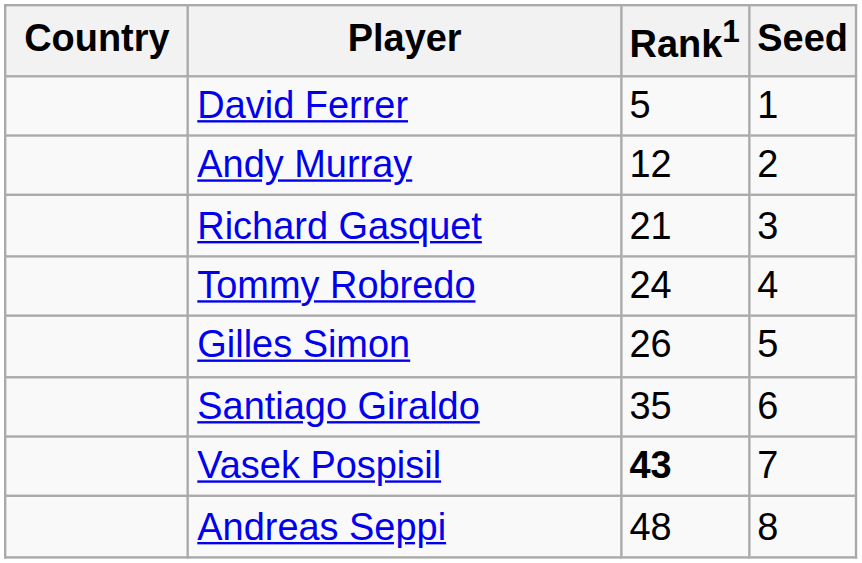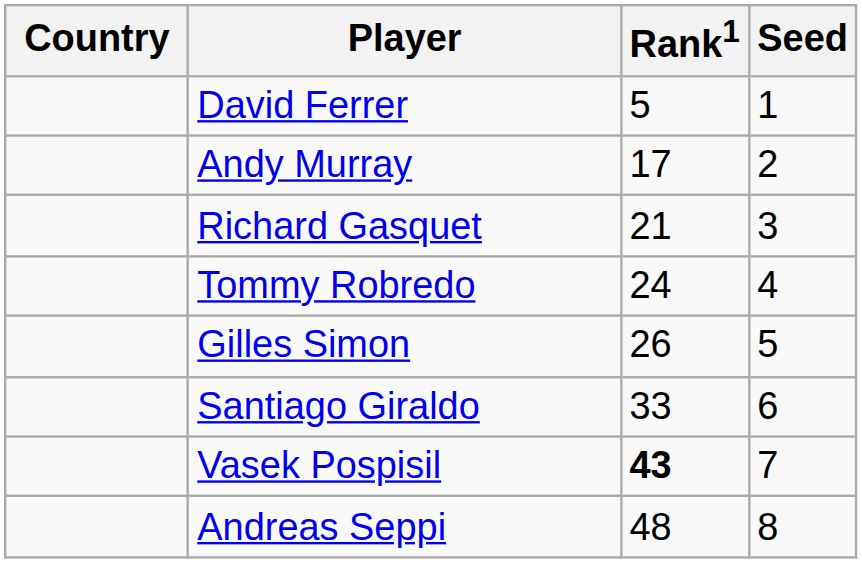Andy Murray | Rank1: 12 -> 17
Santiago Giraldo | Rank1: 35 -> 33
